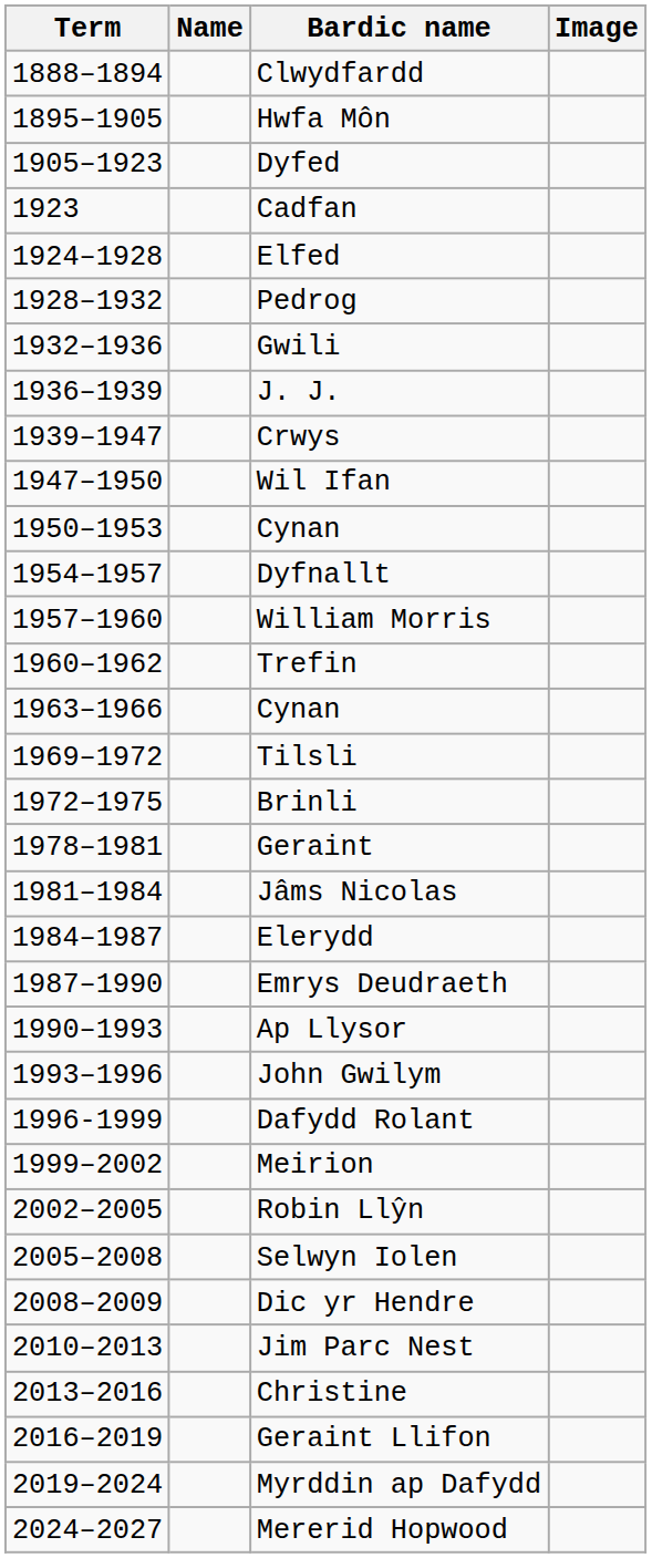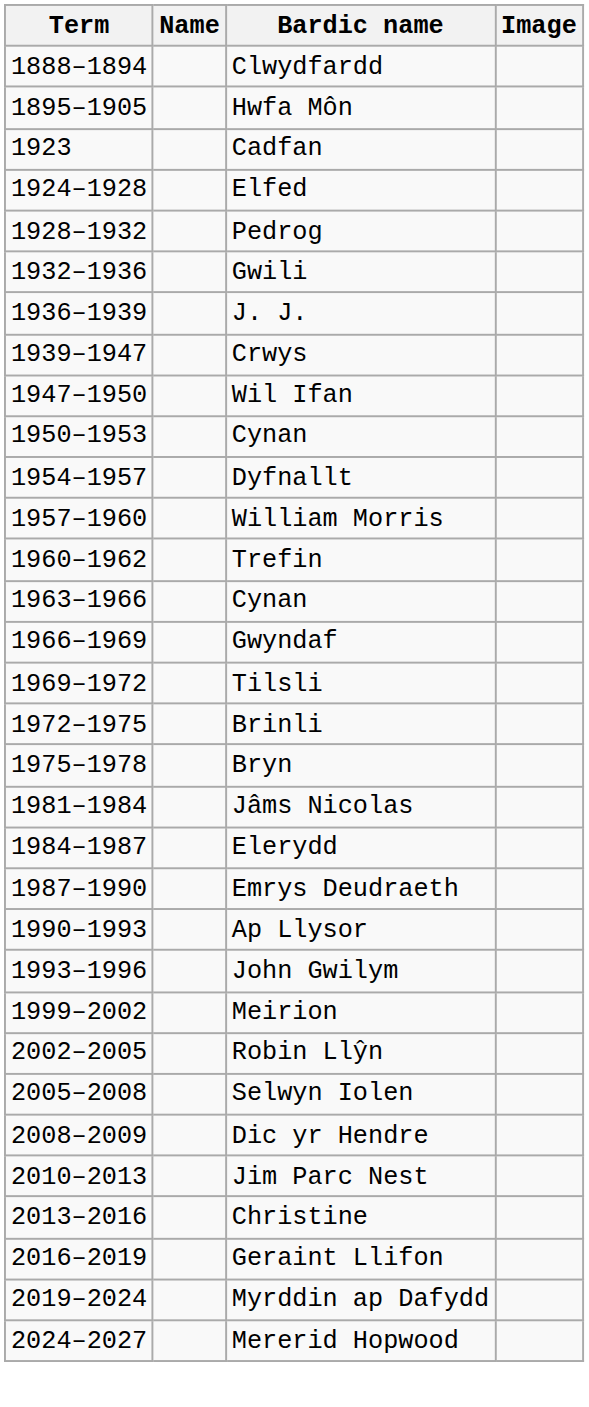- row: 1905–1923 | Dyfed
+ row: 1966–1969 | Gwyndaf
+ row: 1975–1978 | Bryn
- row: 1978–1981 | Geraint
- row: 1996-1999 | Dafydd Rolant
